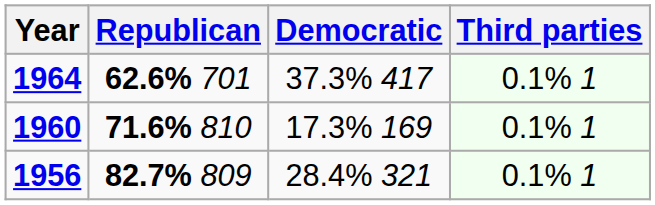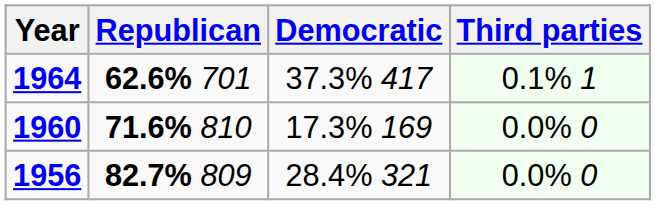1960 | Third parties: 0.1% 1 -> 0.0% 0
1956 | Third parties: 0.1% 1 -> 0.0% 0
